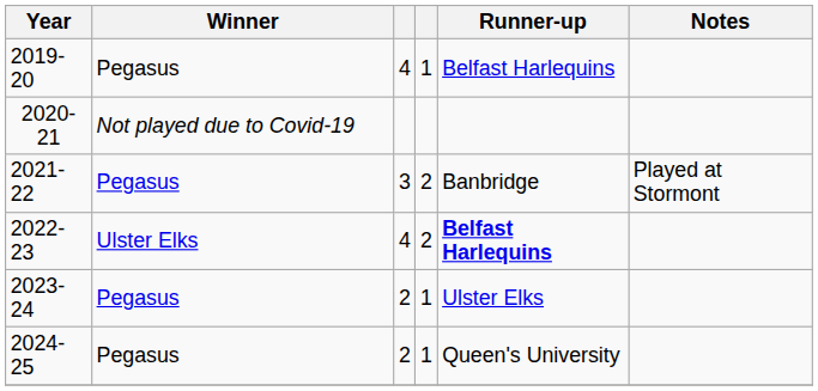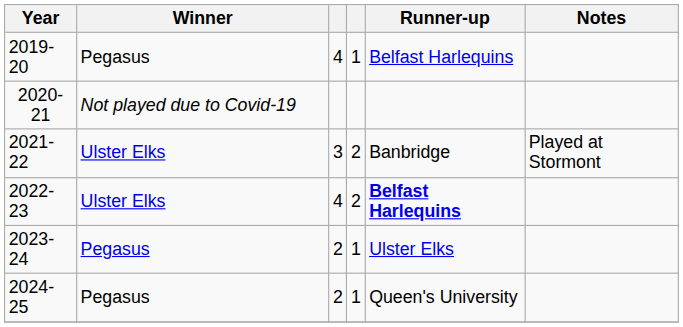2021-22 | Winner: Pegasus -> Ulster Elks
